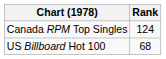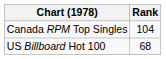Canada RPM Top Singles | Rank: 124 -> 104
